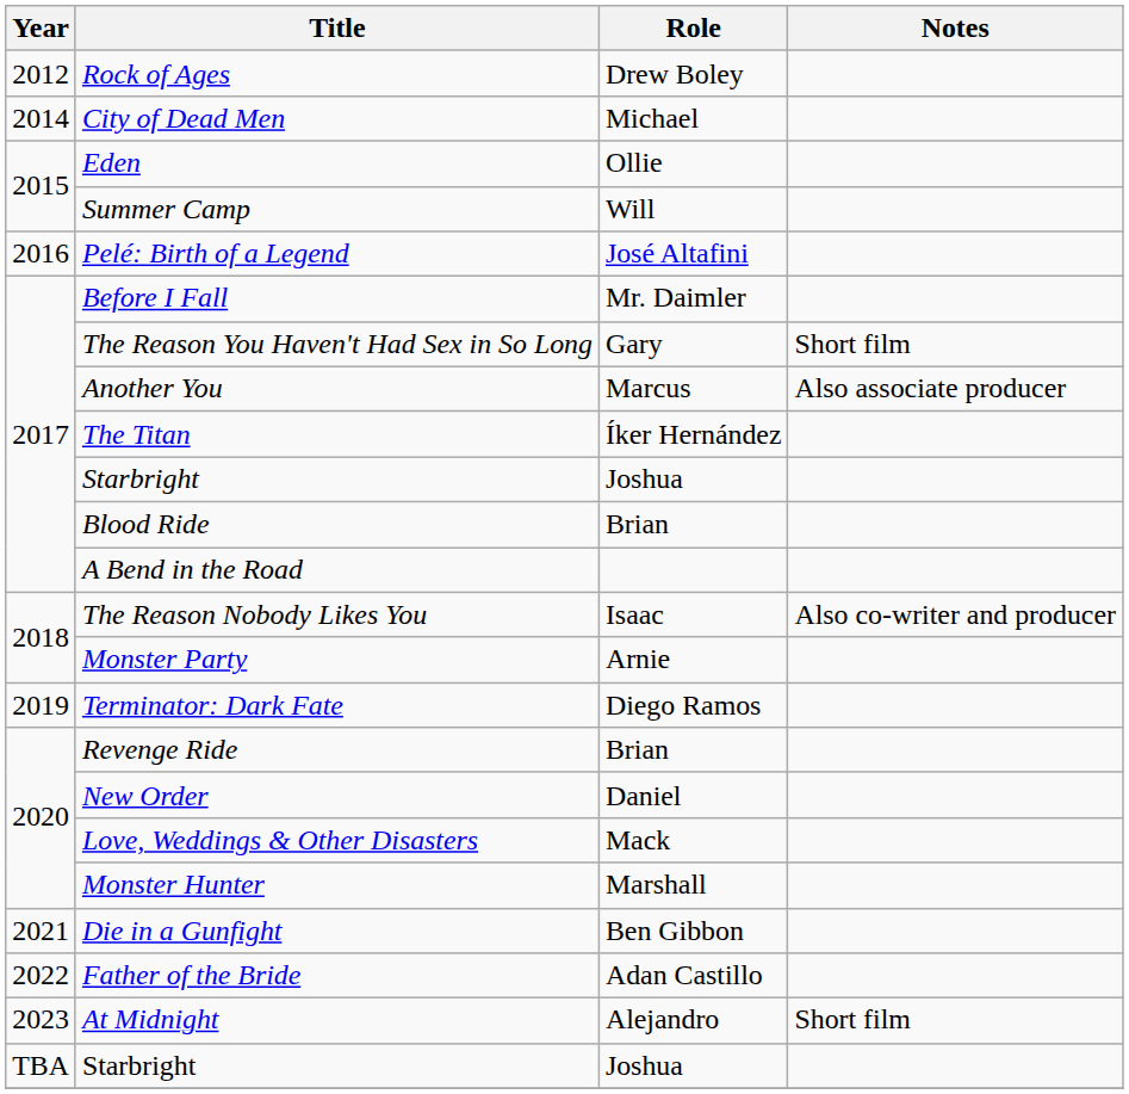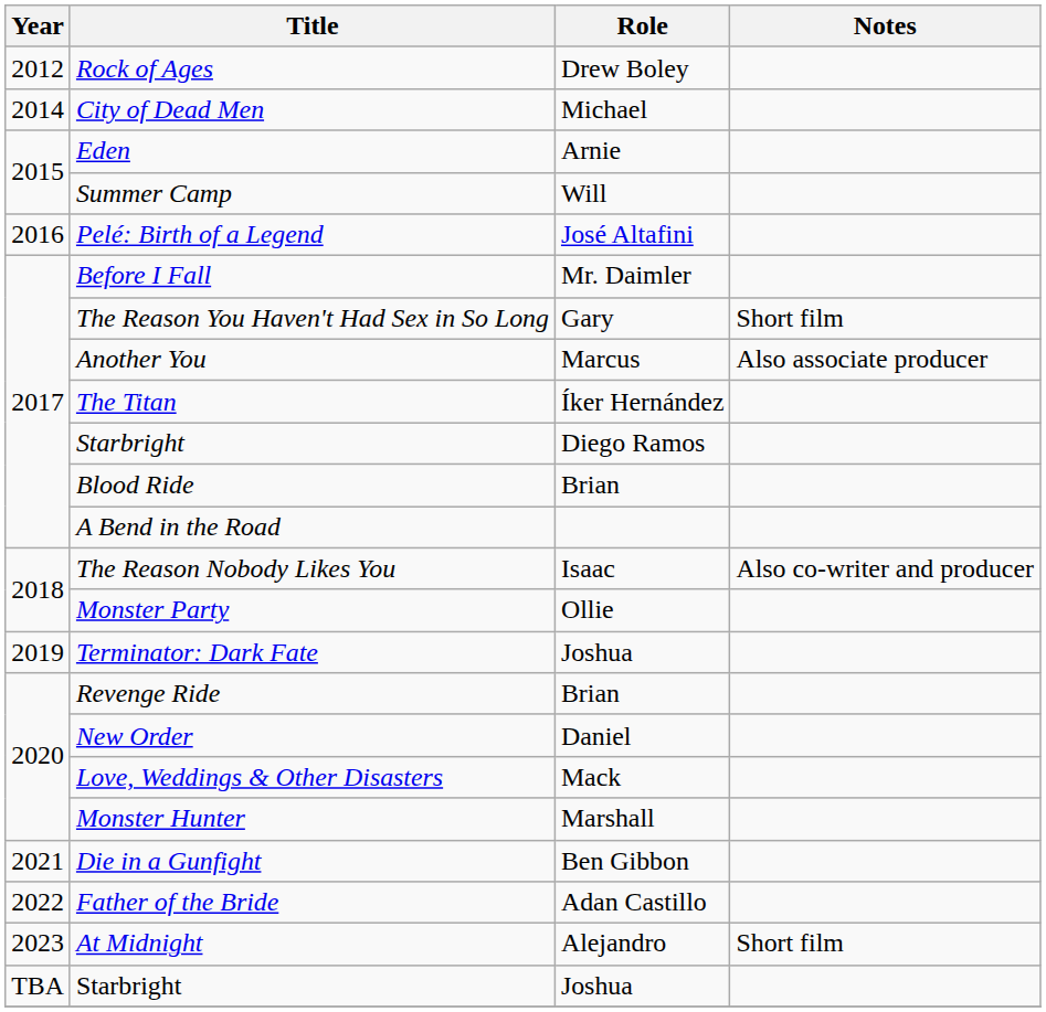Eden | Role: Ollie -> Arnie
2017 / Starbright | Role: Joshua -> Diego Ramos
Monster Party | Role: Arnie -> Ollie
Terminator: Dark Fate | Role: Diego Ramos -> Joshua
